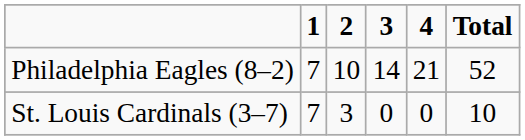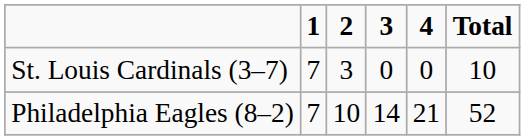rows swapped: Philadelphia Eagles (8–2) <-> St. Louis Cardinals (3–7)
